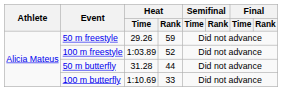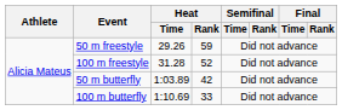100 m freestyle | Heat / Time: 1:03.89 -> 31.28
50 m butterfly | Heat / Time: 31.28 -> 1:03.89
50 m butterfly | Heat / Rank: 44 -> 42
